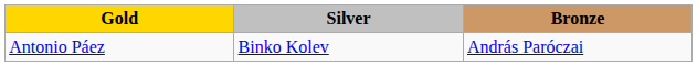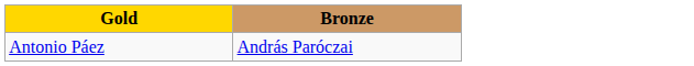- column: Silver | Binko Kolev
